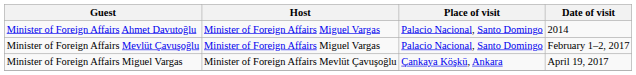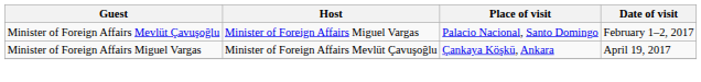- row: Minister of Foreign Affairs Ahmet Davutoğlu | Minister of Foreign Affairs Miguel Vargas | Palacio Nacional, Santo Domingo | 2014
